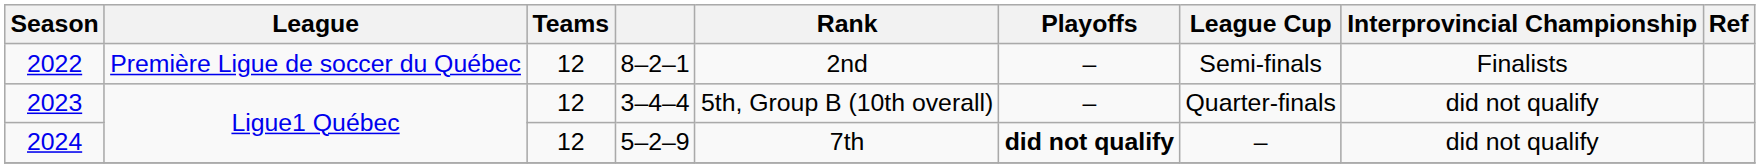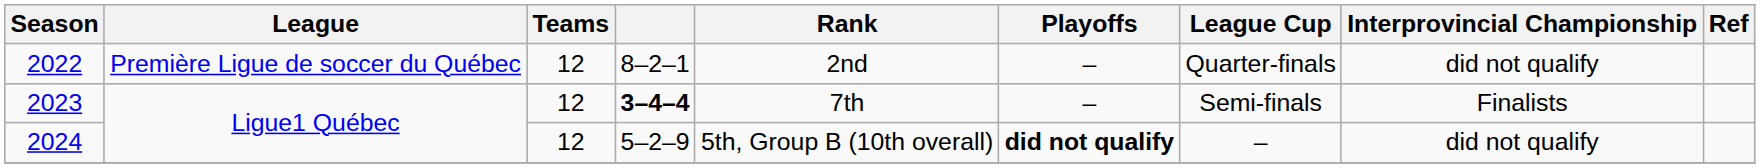2022 | League Cup: Semi-finals -> Quarter-finals
2022 | Interprovincial Championship: Finalists -> did not qualify
2023 | column 4: normal -> bold
2023 | Rank: 5th, Group B (10th overall) -> 7th
2023 | League Cup: Quarter-finals -> Semi-finals
2023 | Interprovincial Championship: did not qualify -> Finalists
2024 | Rank: 7th -> 5th, Group B (10th overall)
